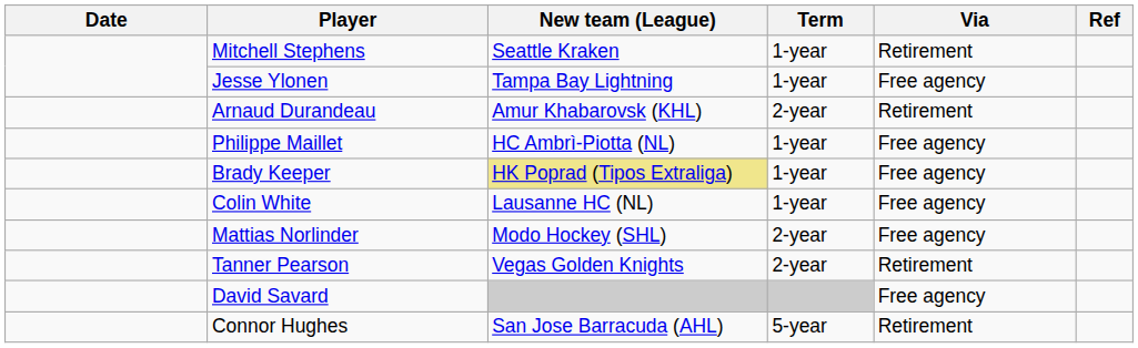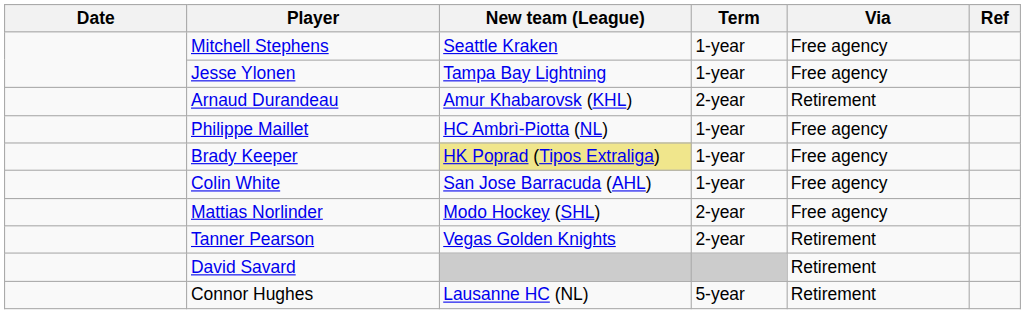Mitchell Stephens | Via: Retirement -> Free agency
Colin White | New team (League): Lausanne HC (NL) -> San Jose Barracuda (AHL)
David Savard | Via: Free agency -> Retirement
Connor Hughes | New team (League): San Jose Barracuda (AHL) -> Lausanne HC (NL)
